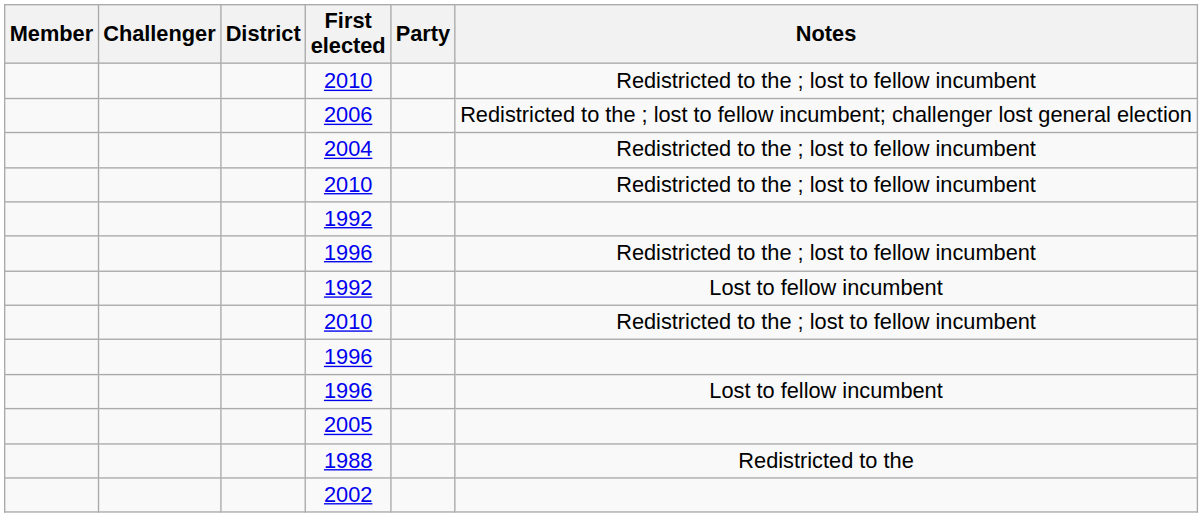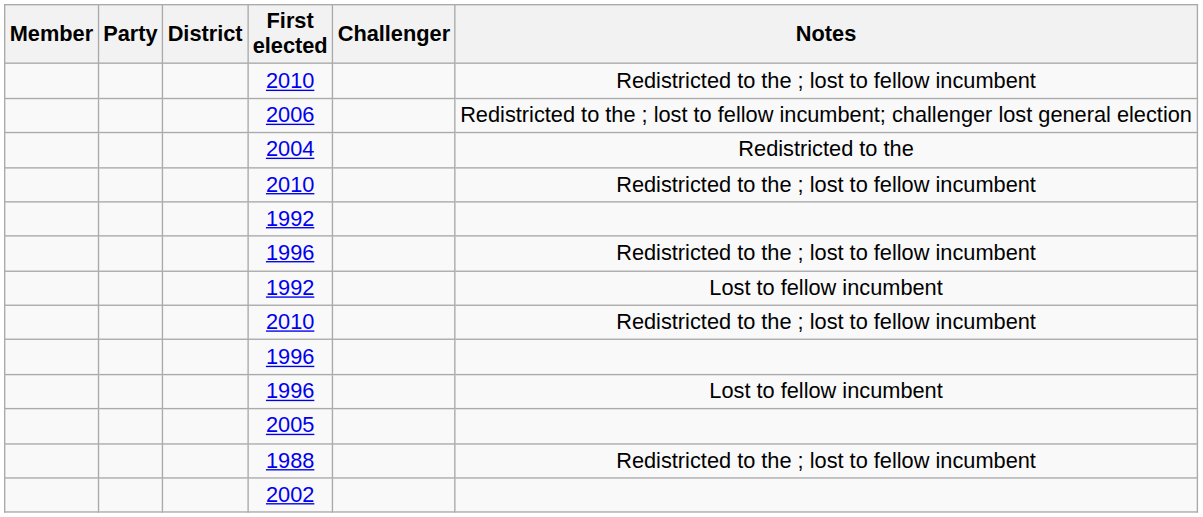columns swapped: Party <-> Challenger
2004 | Notes: Redistricted to the ; lost to fellow incumbent -> Redistricted to the
1988 | Notes: Redistricted to the -> Redistricted to the ; lost to fellow incumbent
